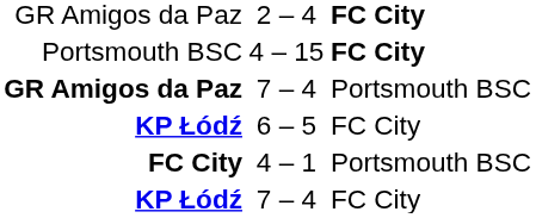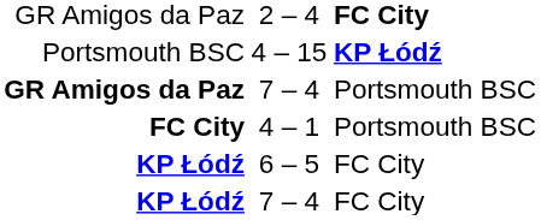4 – 15 | column 3: FC City -> KP Łódź
rows swapped: 6 – 5 <-> 4 – 1
